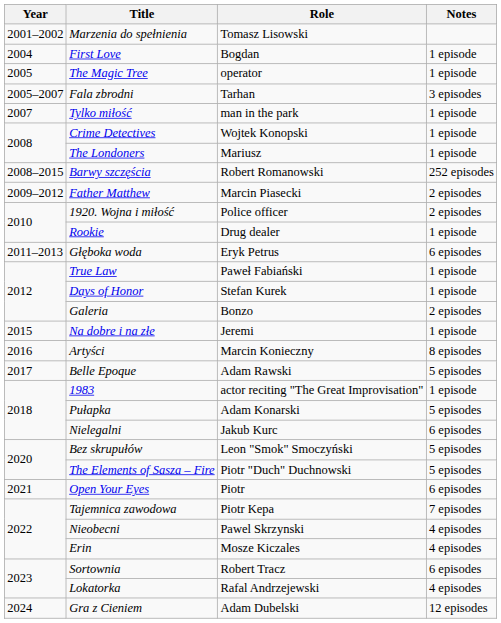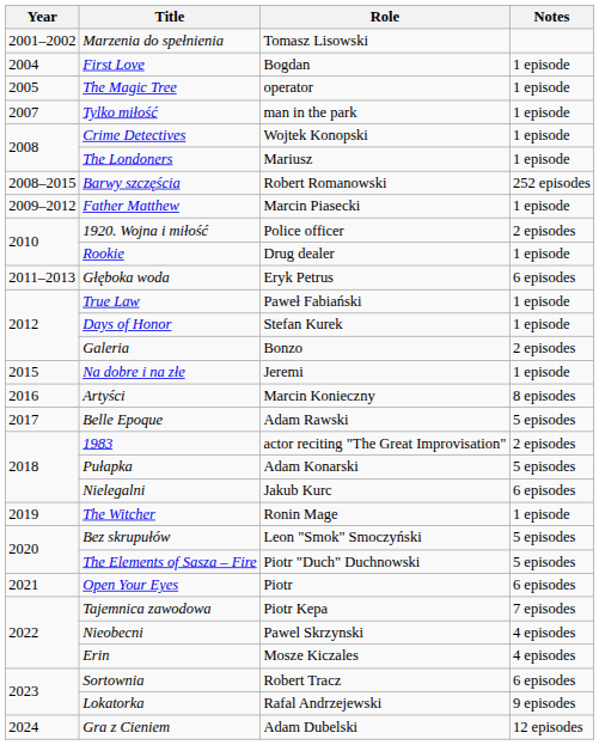- row: 2005–2007 | Fala zbrodni | Tarhan | 3 episodes
Father Matthew | Notes: 2 episodes -> 1 episode
1983 | Notes: 1 episode -> 2 episodes
+ row: 2019 | The Witcher | Ronin Mage | 1 episode
Lokatorka | Notes: 4 episodes -> 9 episodes
